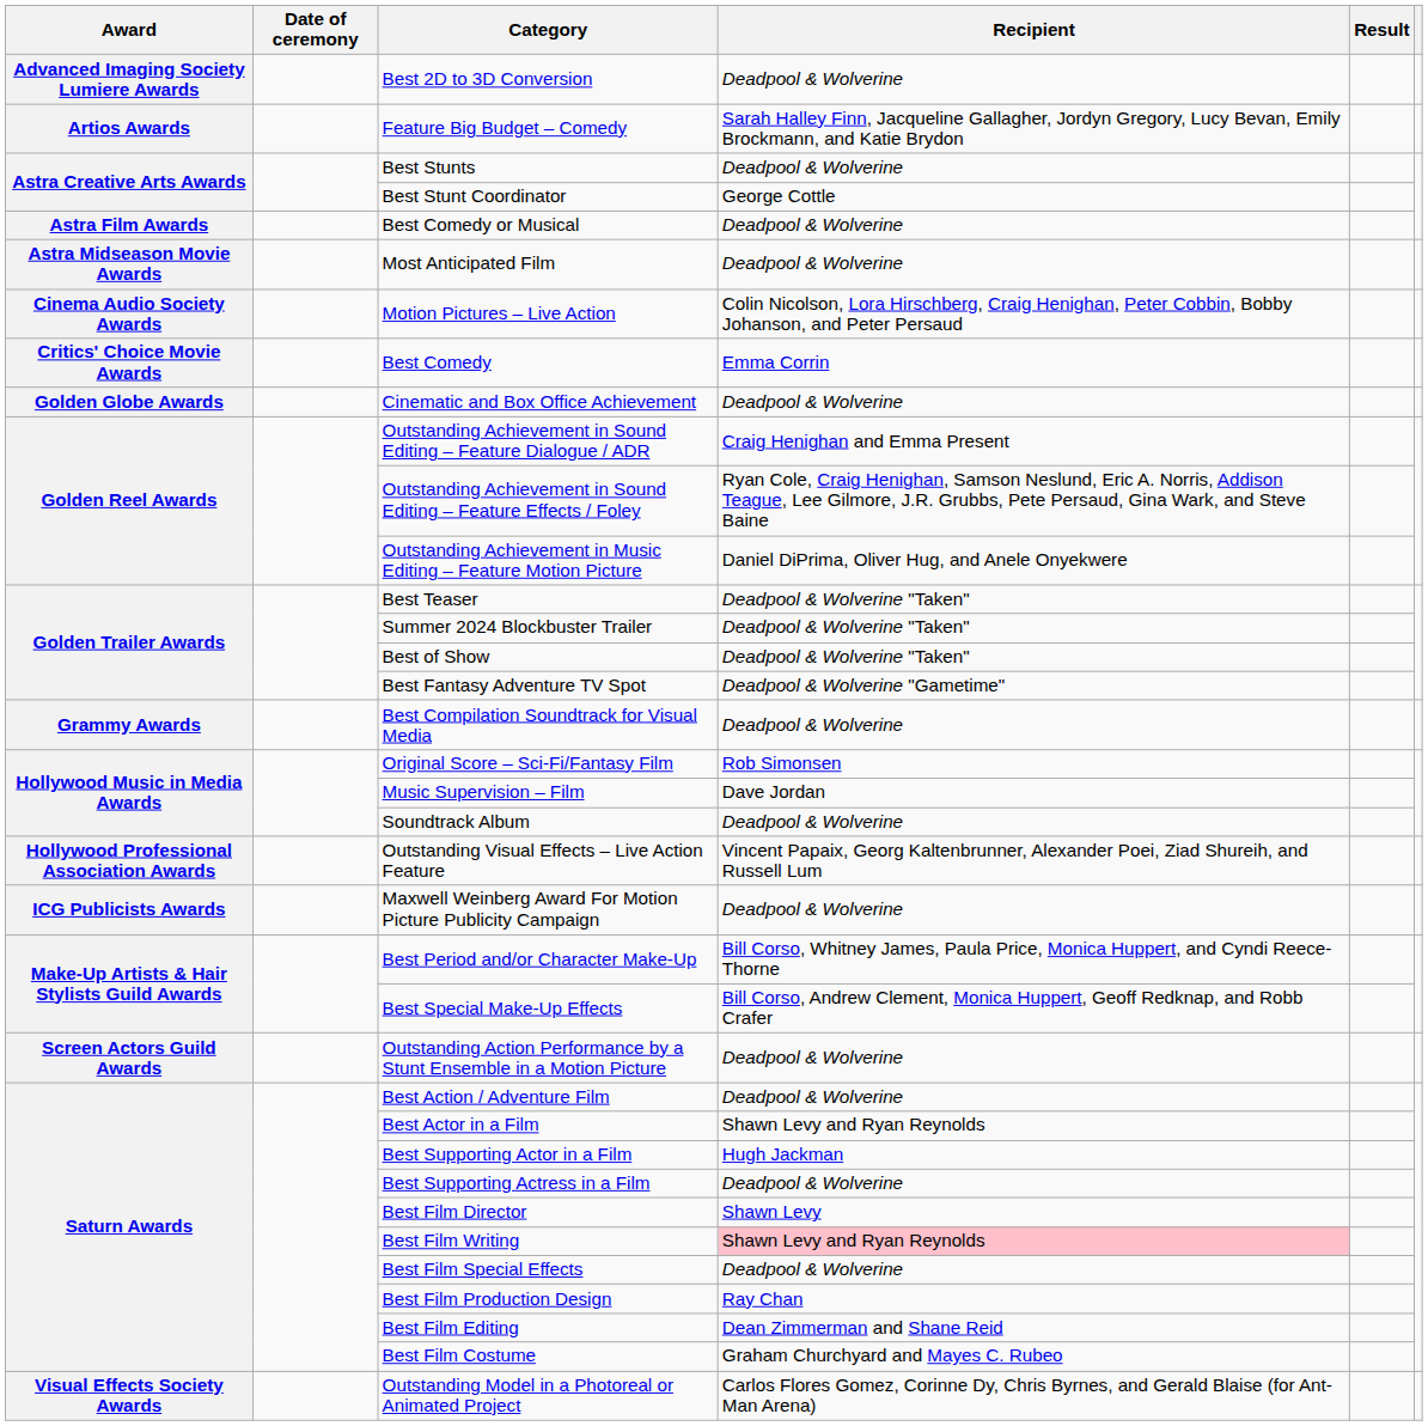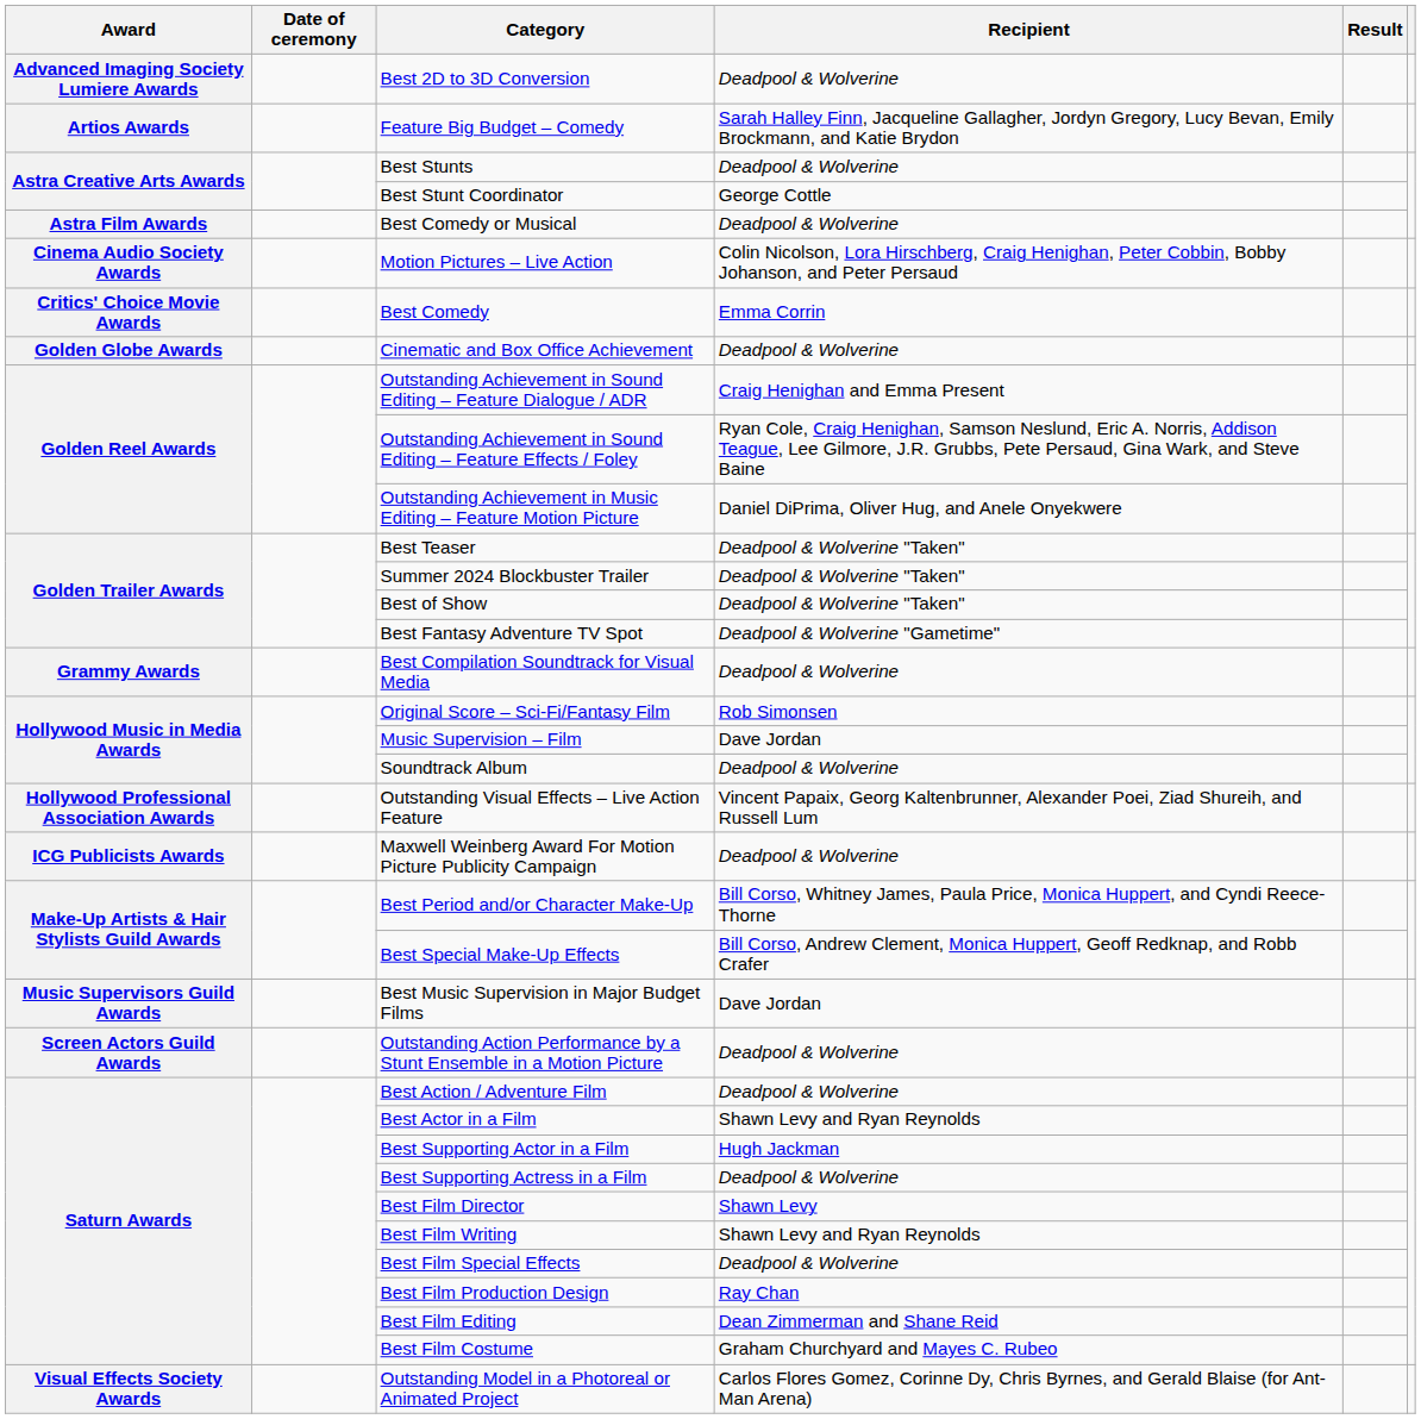- row: Astra Midseason Movie Awards | Most Anticipated Film | Deadpool & Wolverine
+ row: Music Supervisors Guild Awards | Best Music Supervision in Major Budget Films | Dave Jordan
Best Film Writing | Recipient: pink background -> no background
